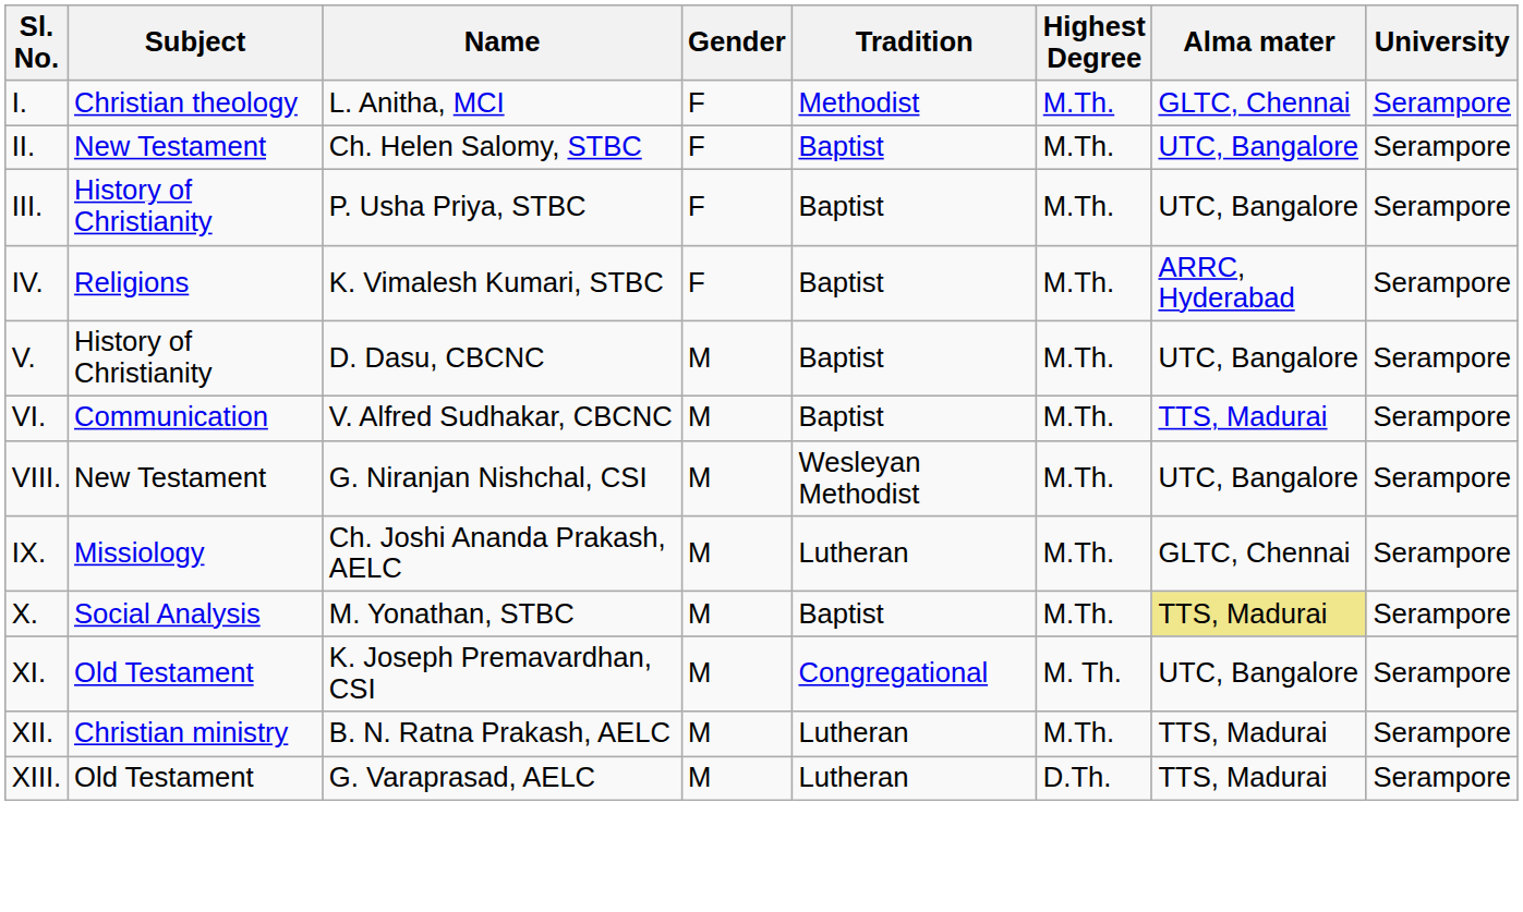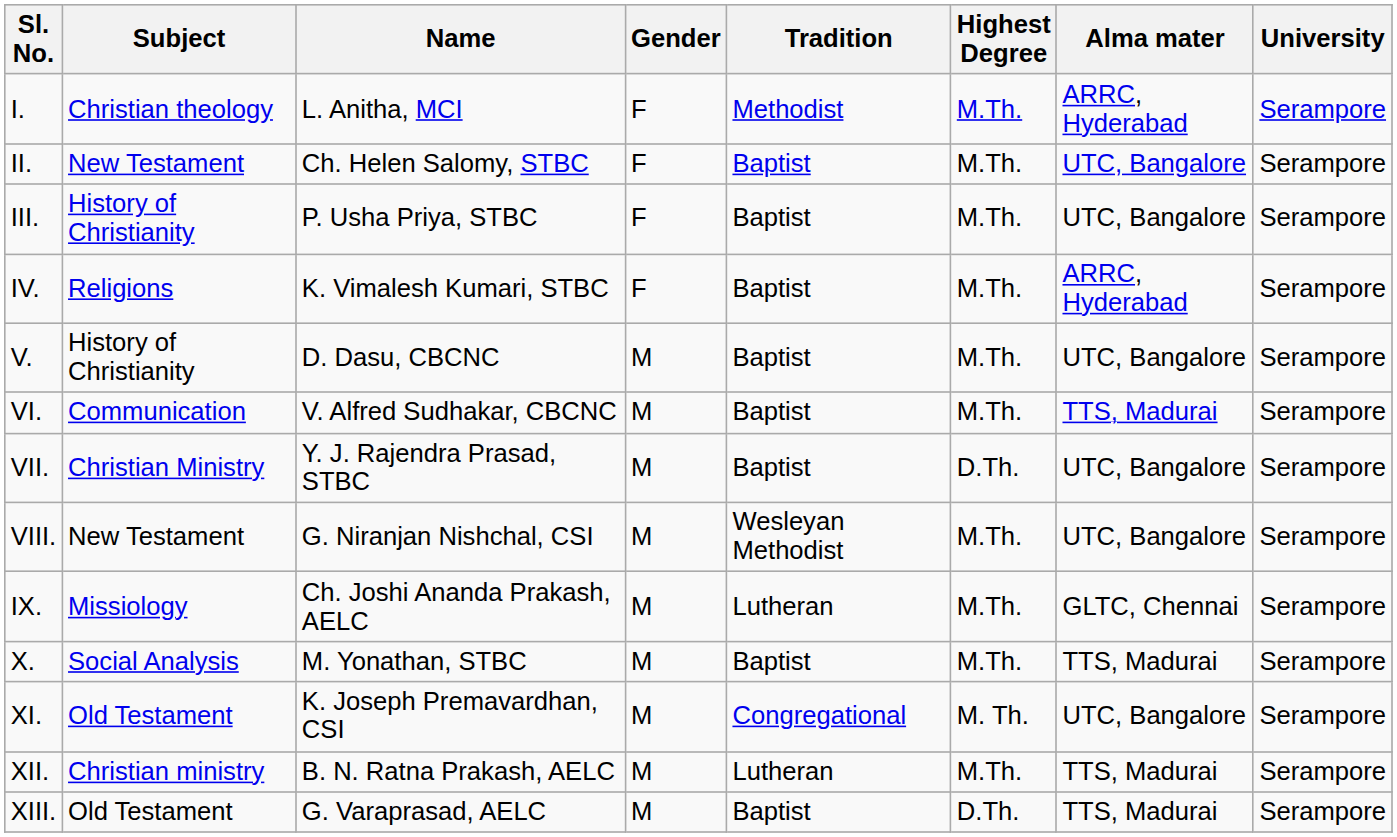I. | Alma mater: GLTC, Chennai -> ARRC, Hyderabad
+ row: VII. | Christian Ministry | Y. J. Rajendra Prasad, STBC | M | Baptist | D.Th. | UTC, Bangalore | Serampore
X. | Alma mater: khaki background -> no background
XIII. | Tradition: Lutheran -> Baptist
